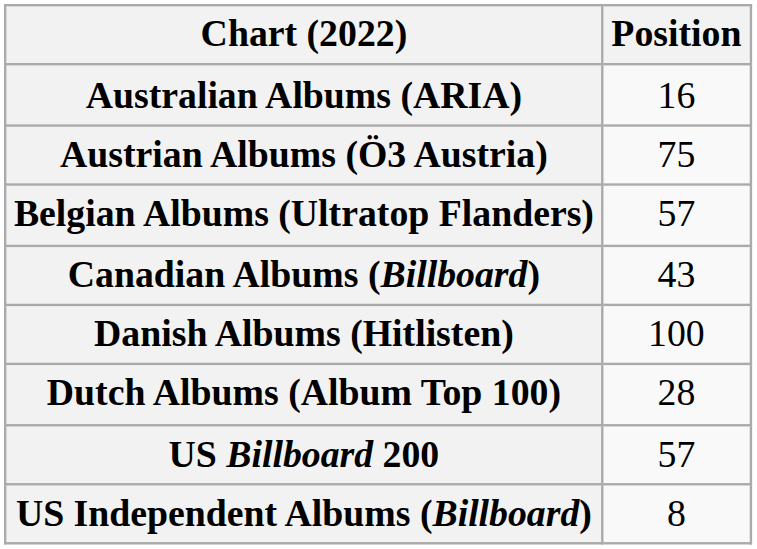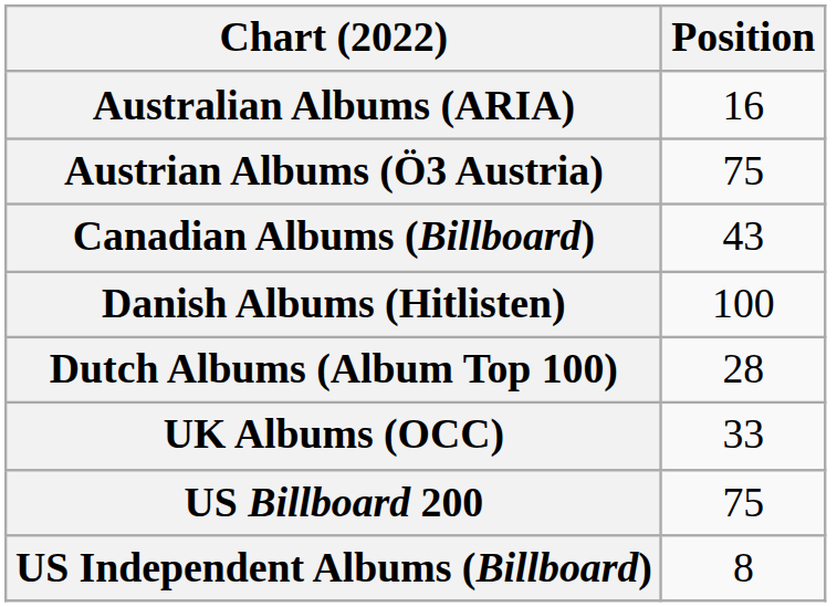- row: Belgian Albums (Ultratop Flanders) | 57
+ row: UK Albums (OCC) | 33
US Billboard 200 | Position: 57 -> 75
